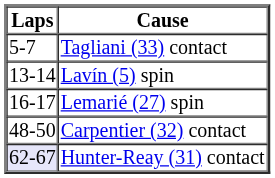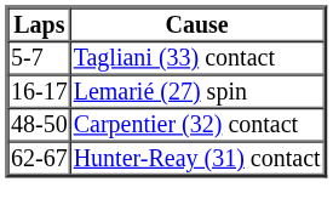- row: 13-14 | Lavín (5) spin
Hunter-Reay (31) contact | Laps: lavender background -> no background
